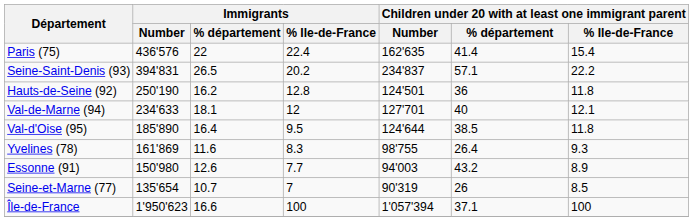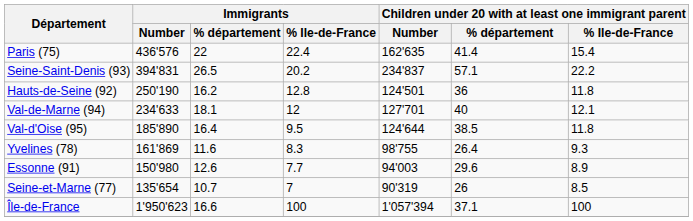Essonne (91) | column 6: 43.2 -> 29.6
